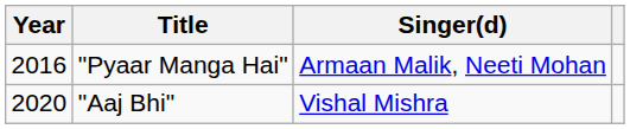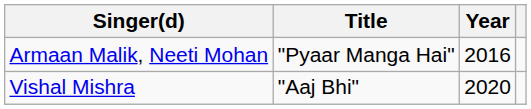columns swapped: Year <-> Singer(d)
